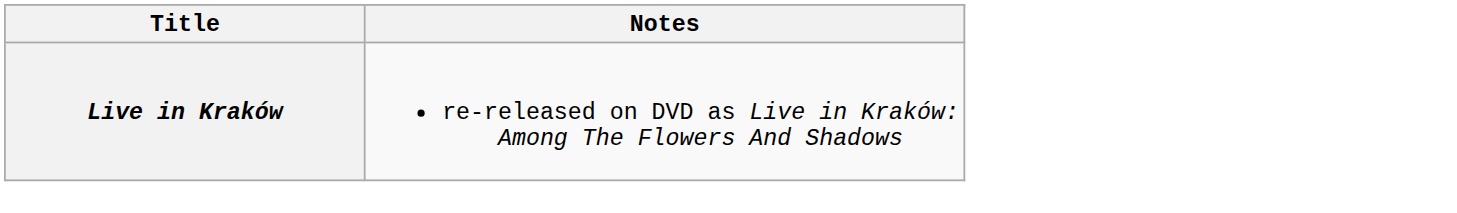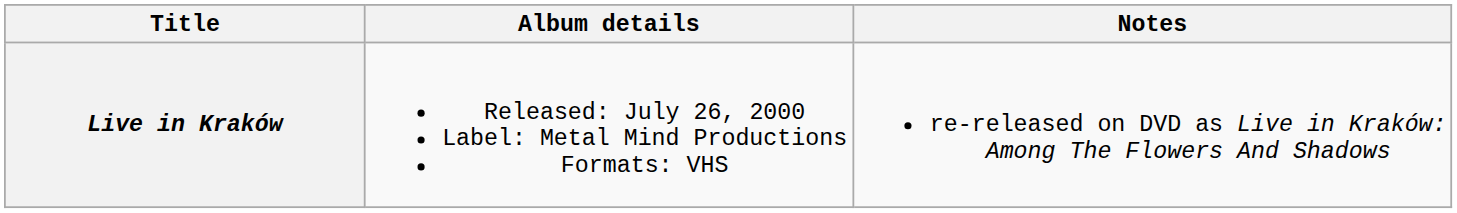+ column: Album details | Released: July 26, 2000 Label: Metal Mind Productions Formats: VHS
